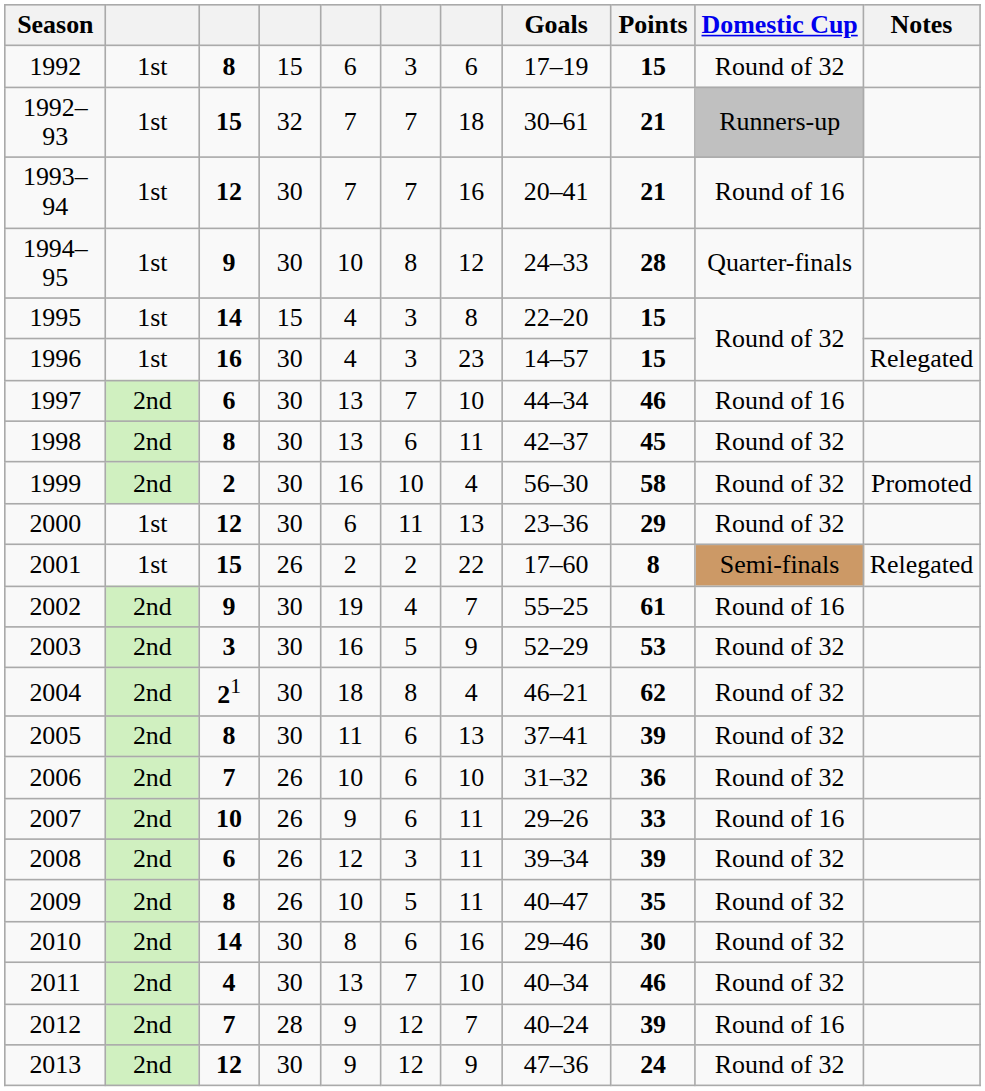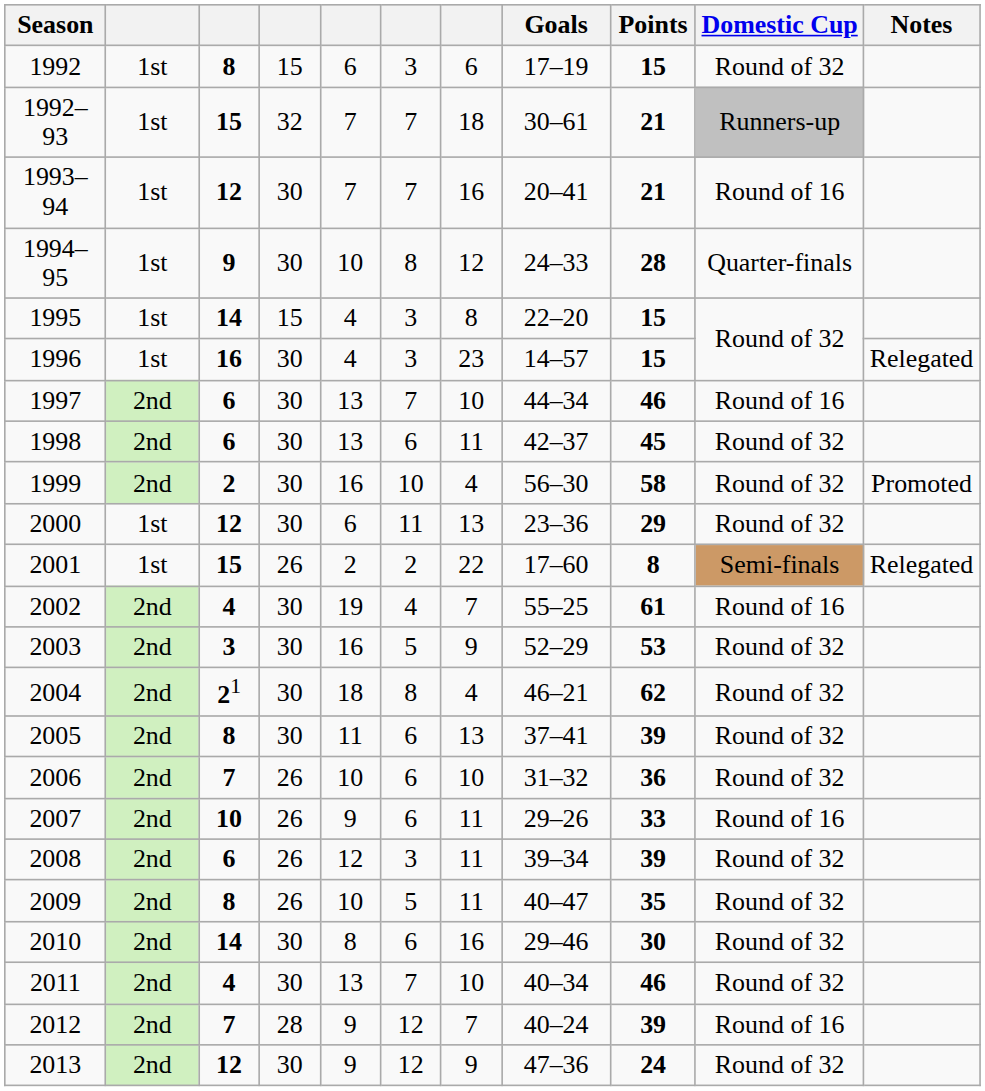1998 | column 3: 8 -> 6
2002 | column 3: 9 -> 4
